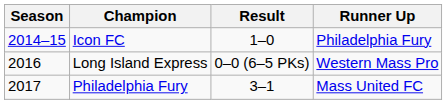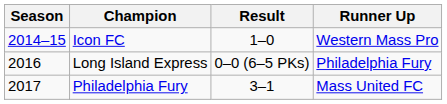Icon FC | Runner Up: Philadelphia Fury -> Western Mass Pro
Long Island Express | Runner Up: Western Mass Pro -> Philadelphia Fury
